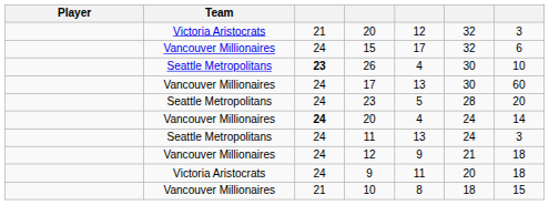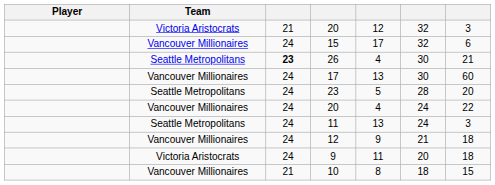26 | column 7: 10 -> 21
Vancouver Millionaires / 20 | column 3: bold -> normal
Vancouver Millionaires / 20 | column 7: 14 -> 22
